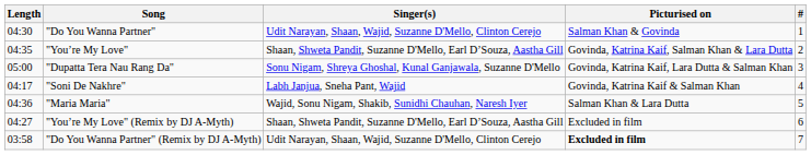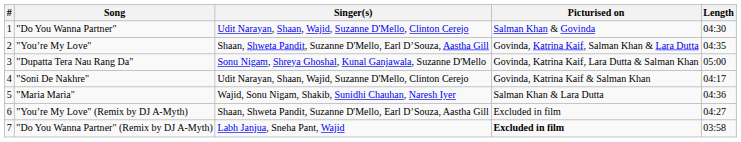columns swapped: # <-> Length
"Soni De Nakhre" | Singer(s): Labh Janjua, Sneha Pant, Wajid -> Udit Narayan, Shaan, Wajid, Suzanne D'Mello, Clinton Cerejo
"Do You Wanna Partner" (Remix by DJ A-Myth) | Singer(s): Udit Narayan, Shaan, Wajid, Suzanne D'Mello, Clinton Cerejo -> Labh Janjua, Sneha Pant, Wajid
